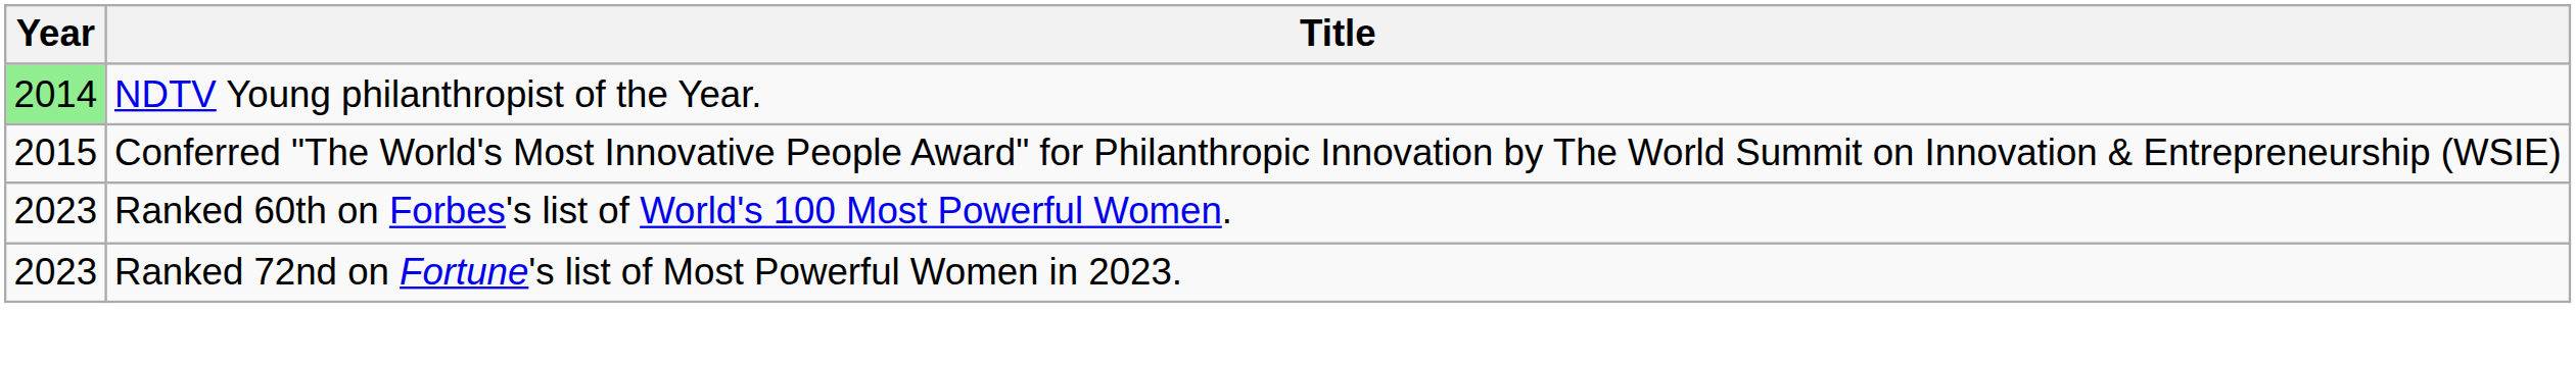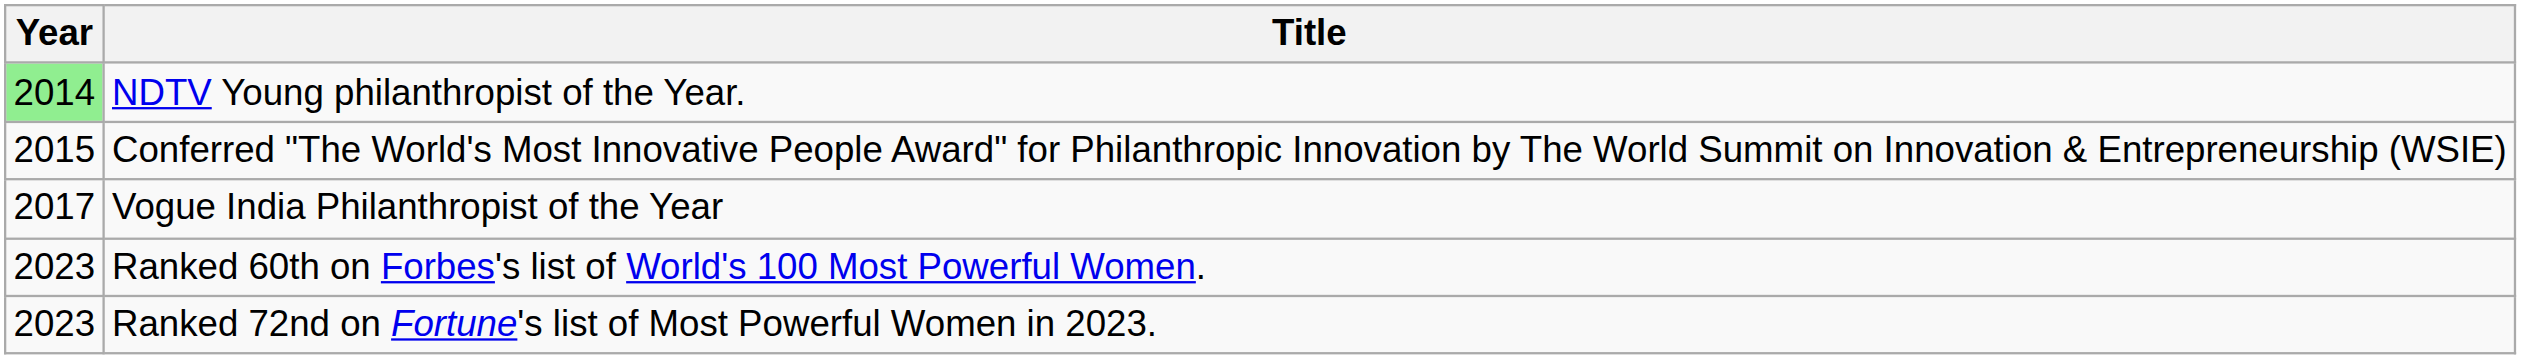+ row: 2017 | Vogue India Philanthropist of the Year
